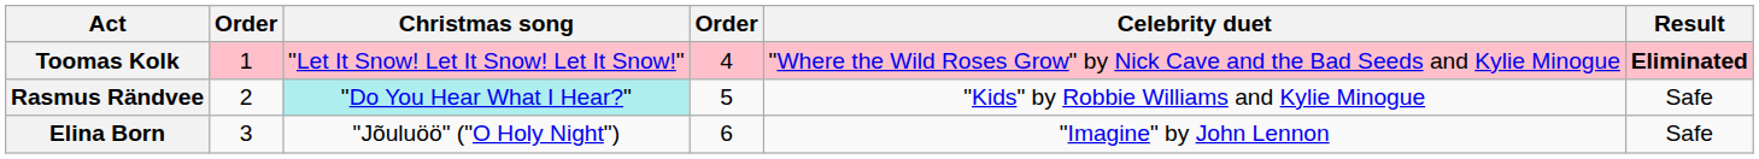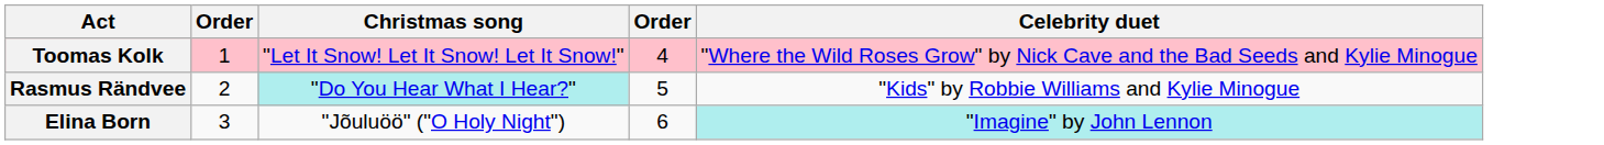- column: Result | Eliminated | Safe | Safe
Elina Born | Celebrity duet: no background -> paleturquoise background
